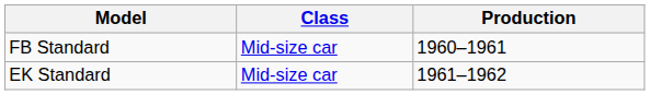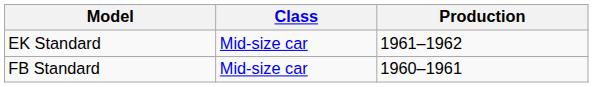rows swapped: FB Standard <-> EK Standard
